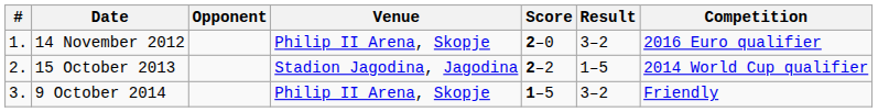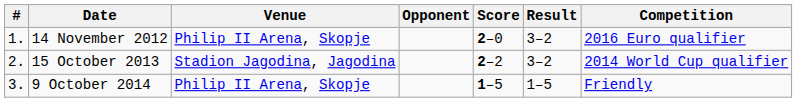columns swapped: Venue <-> Opponent
15 October 2013 | Result: 1–5 -> 3–2
9 October 2014 | Result: 3–2 -> 1–5
